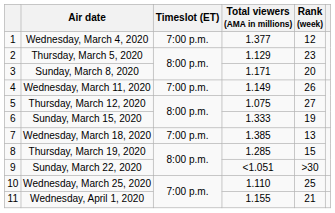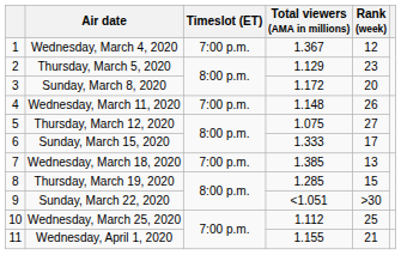Wednesday, March 4, 2020 | Total viewers (AMA in millions): 1.377 -> 1.367
Sunday, March 8, 2020 | Total viewers (AMA in millions): 1.171 -> 1.172
Wednesday, March 11, 2020 | Total viewers (AMA in millions): 1.149 -> 1.148
Sunday, March 15, 2020 | Rank (week): 19 -> 17
Wednesday, March 25, 2020 | Total viewers (AMA in millions): 1.110 -> 1.112
